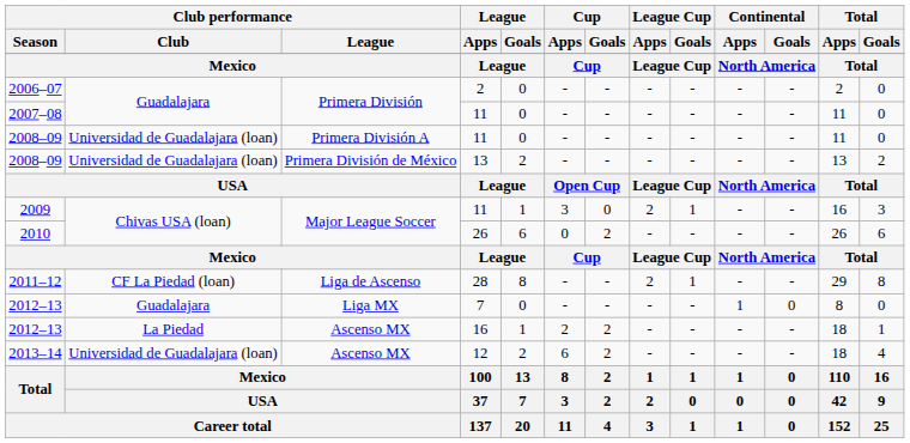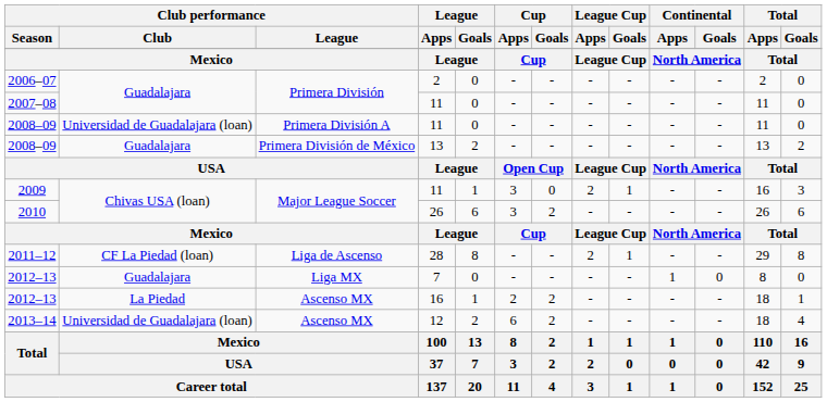2008–09 / 13 | Club performance / Club: Universidad de Guadalajara (loan) -> Guadalajara
2010 | Cup / Apps: 0 -> 3
